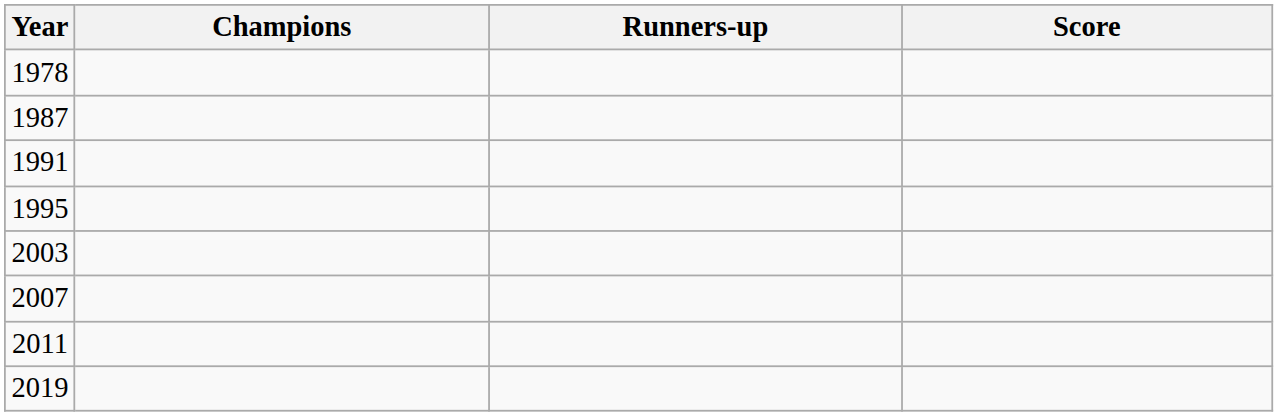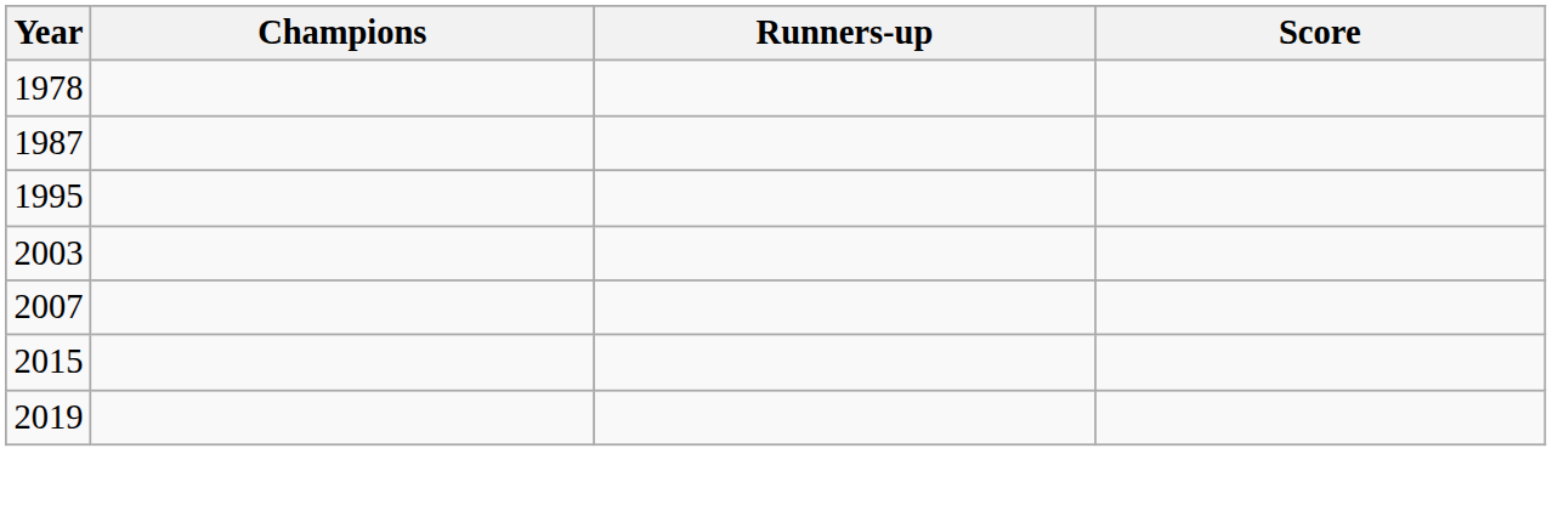- row: 1991
- row: 2011
+ row: 2015
